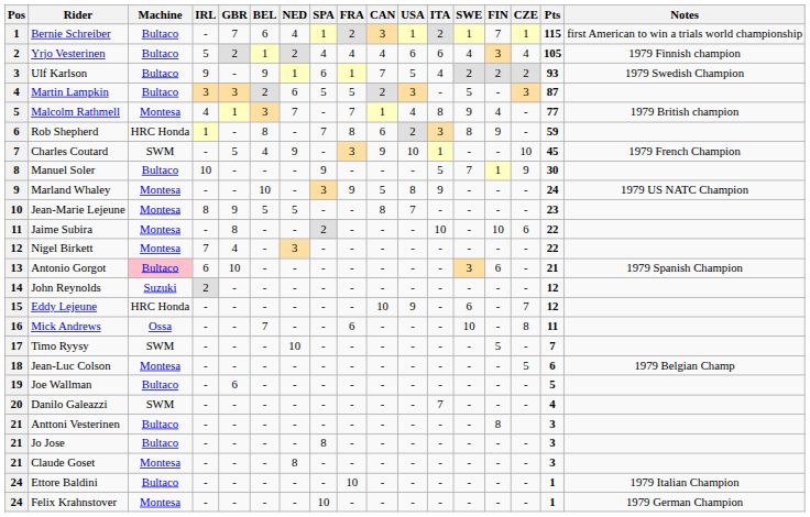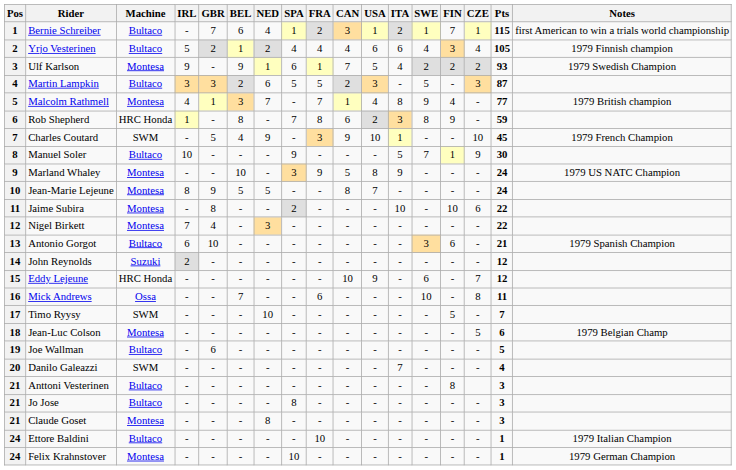Ulf Karlson | Machine: Bultaco -> Montesa
Jean-Marie Lejeune | Pts: 23 -> 24
Antonio Gorgot | Machine: pink background -> no background
